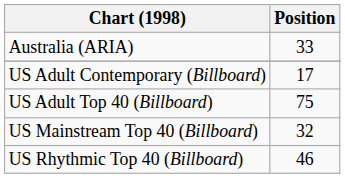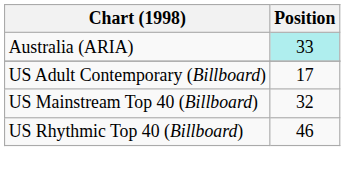Australia (ARIA) | Position: no background -> paleturquoise background
- row: US Adult Top 40 (Billboard) | 75
